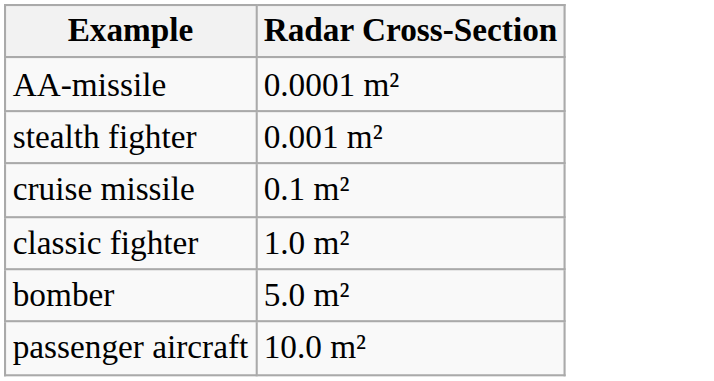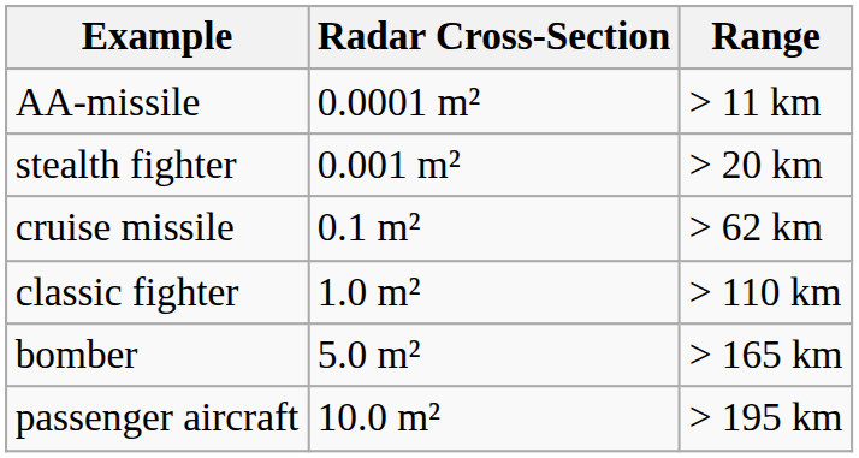+ column: Range | > 11 km | > 20 km | > 62 km | > 110 km | > 165 km | > 195 km
